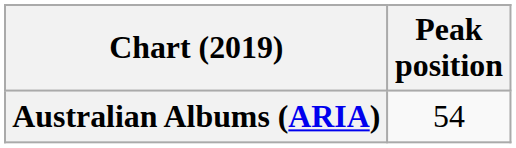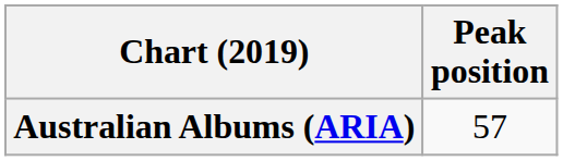Australian Albums (ARIA) | Peak position: 54 -> 57
